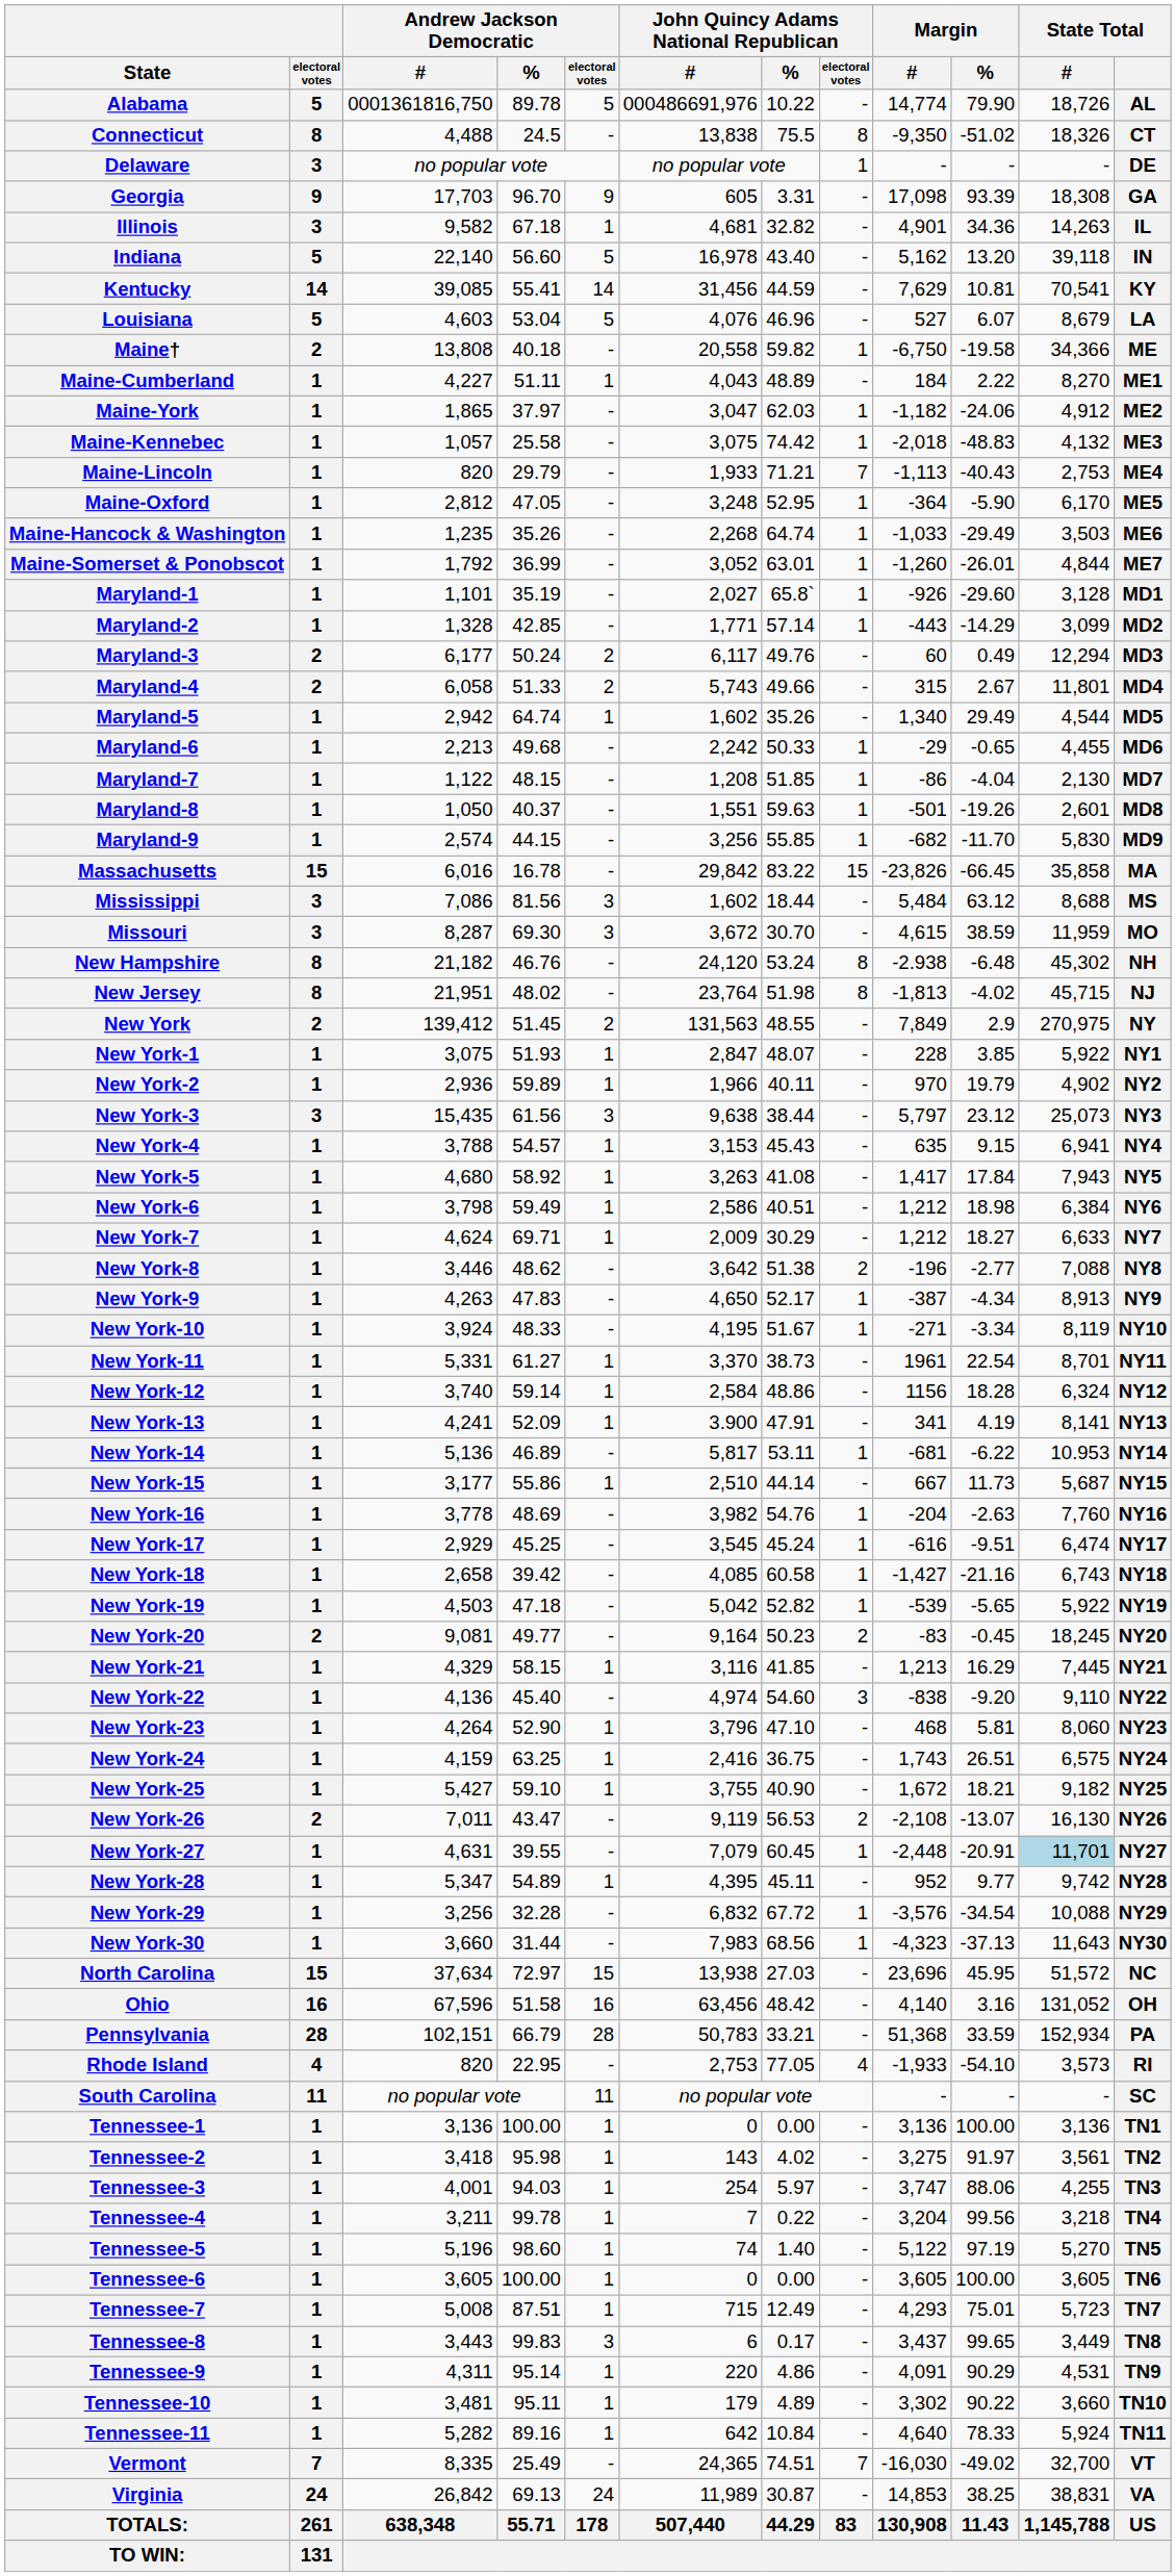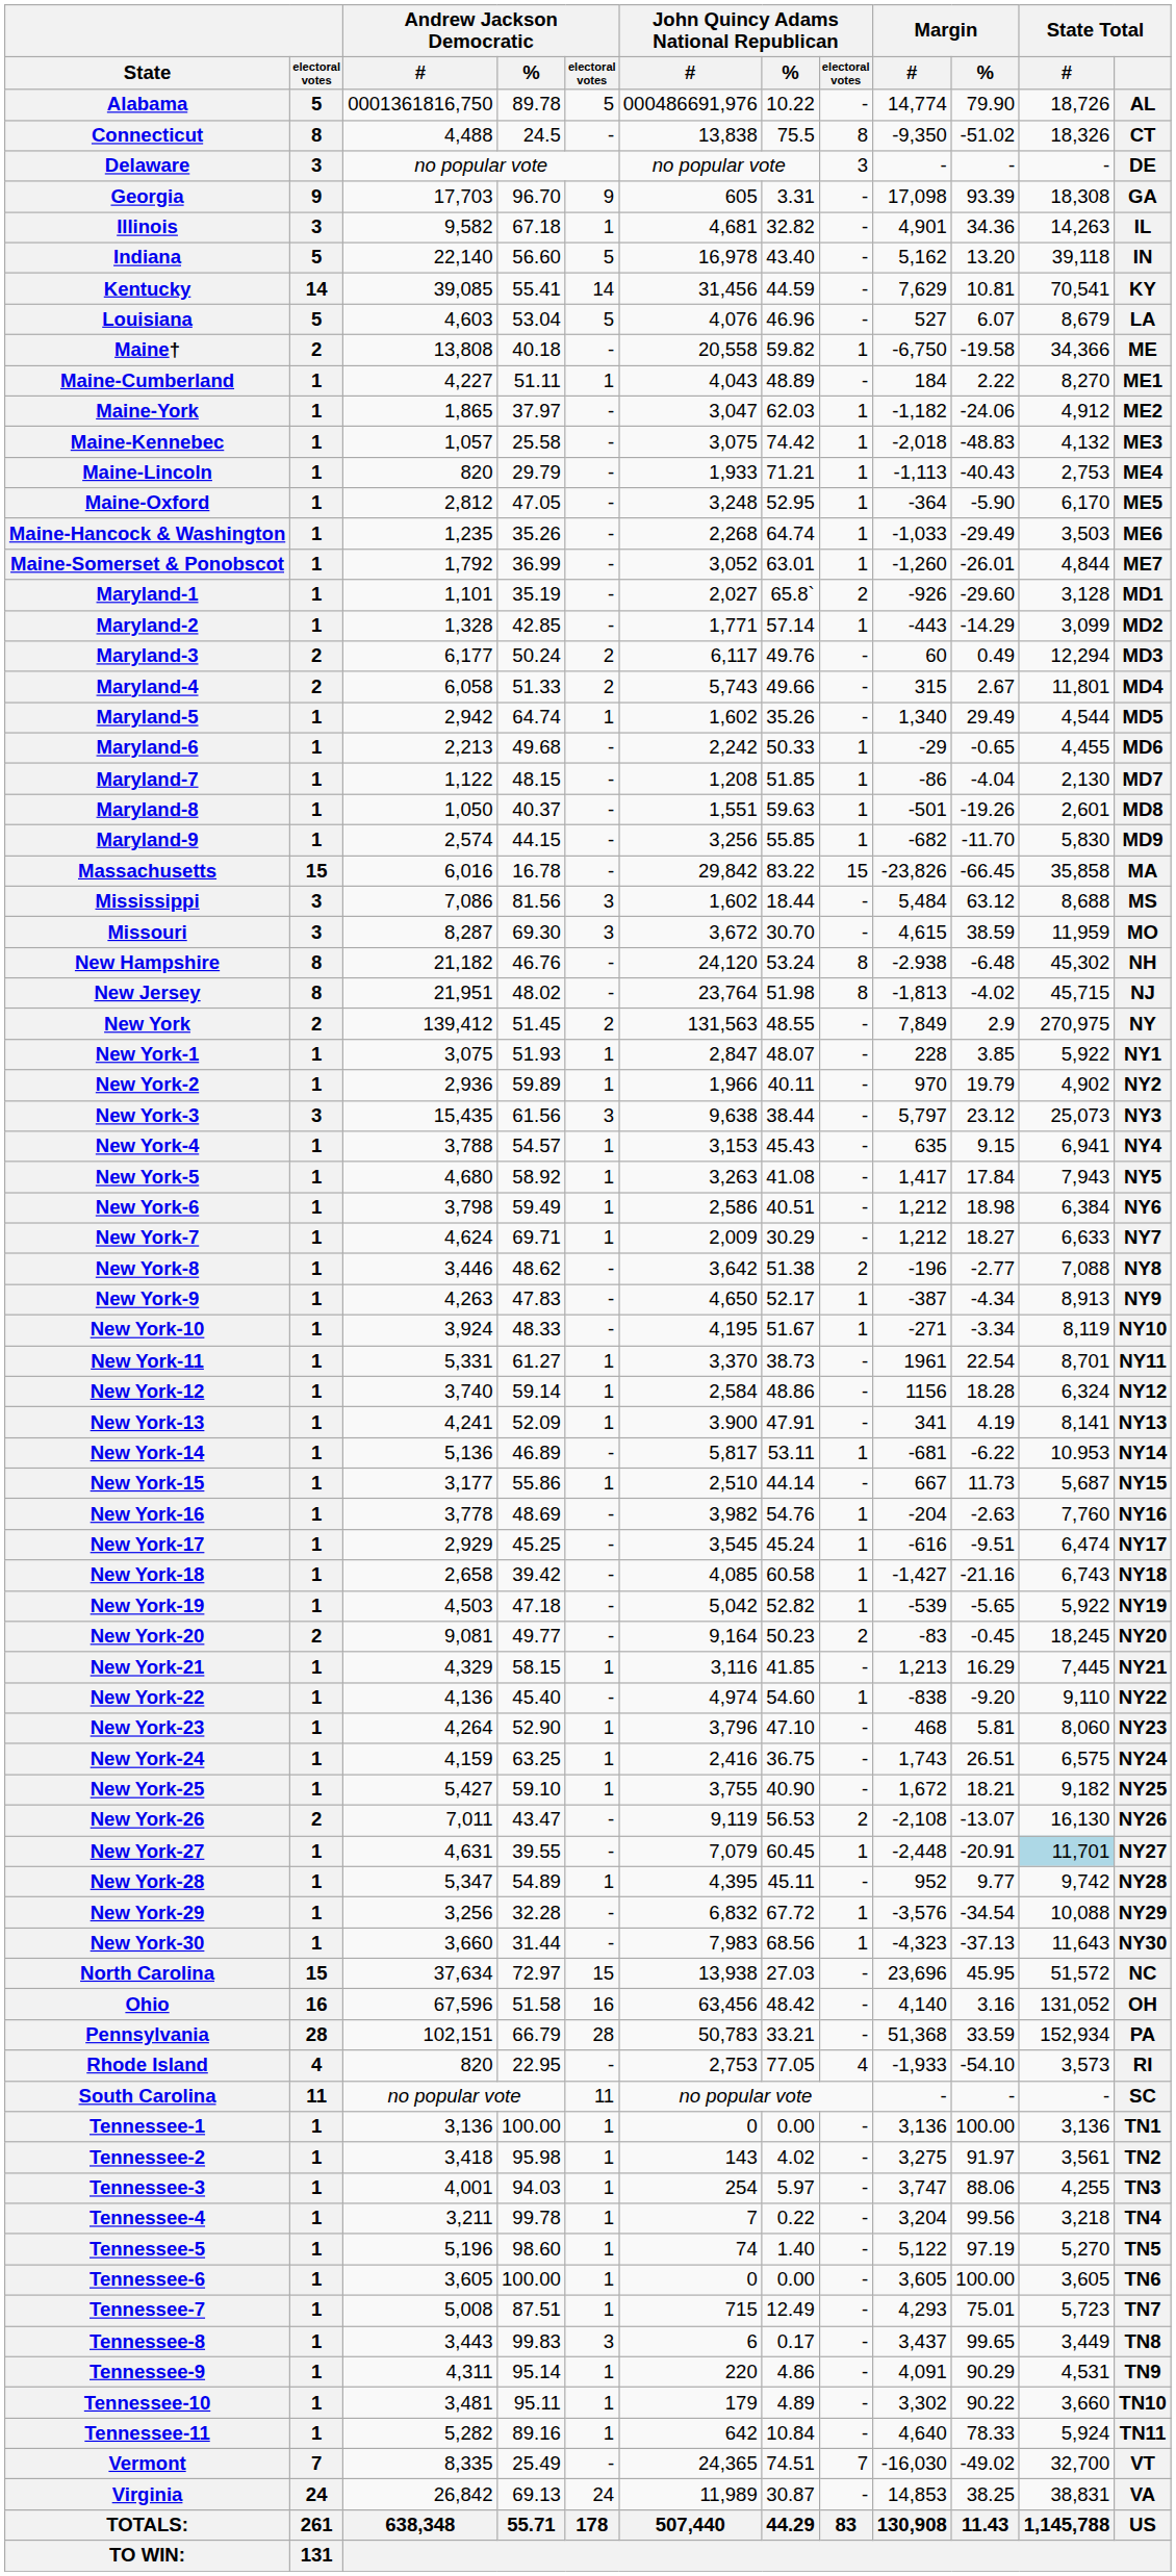Delaware | John Quincy Adams National Republican / electoral votes: 1 -> 3
Maine-Lincoln | John Quincy Adams National Republican / electoral votes: 7 -> 1
Maryland-1 | John Quincy Adams National Republican / electoral votes: 1 -> 2
New York-22 | John Quincy Adams National Republican / electoral votes: 3 -> 1
